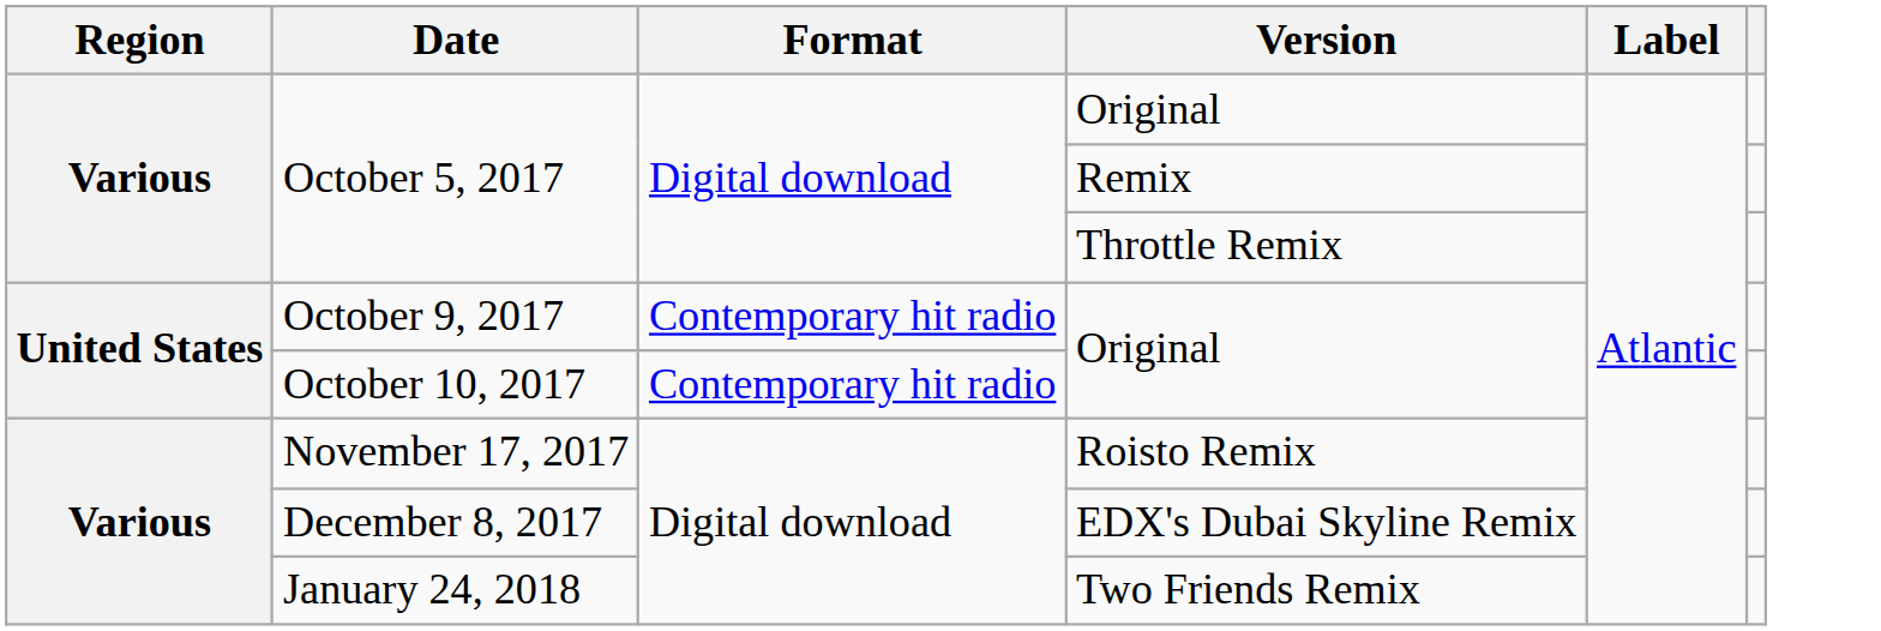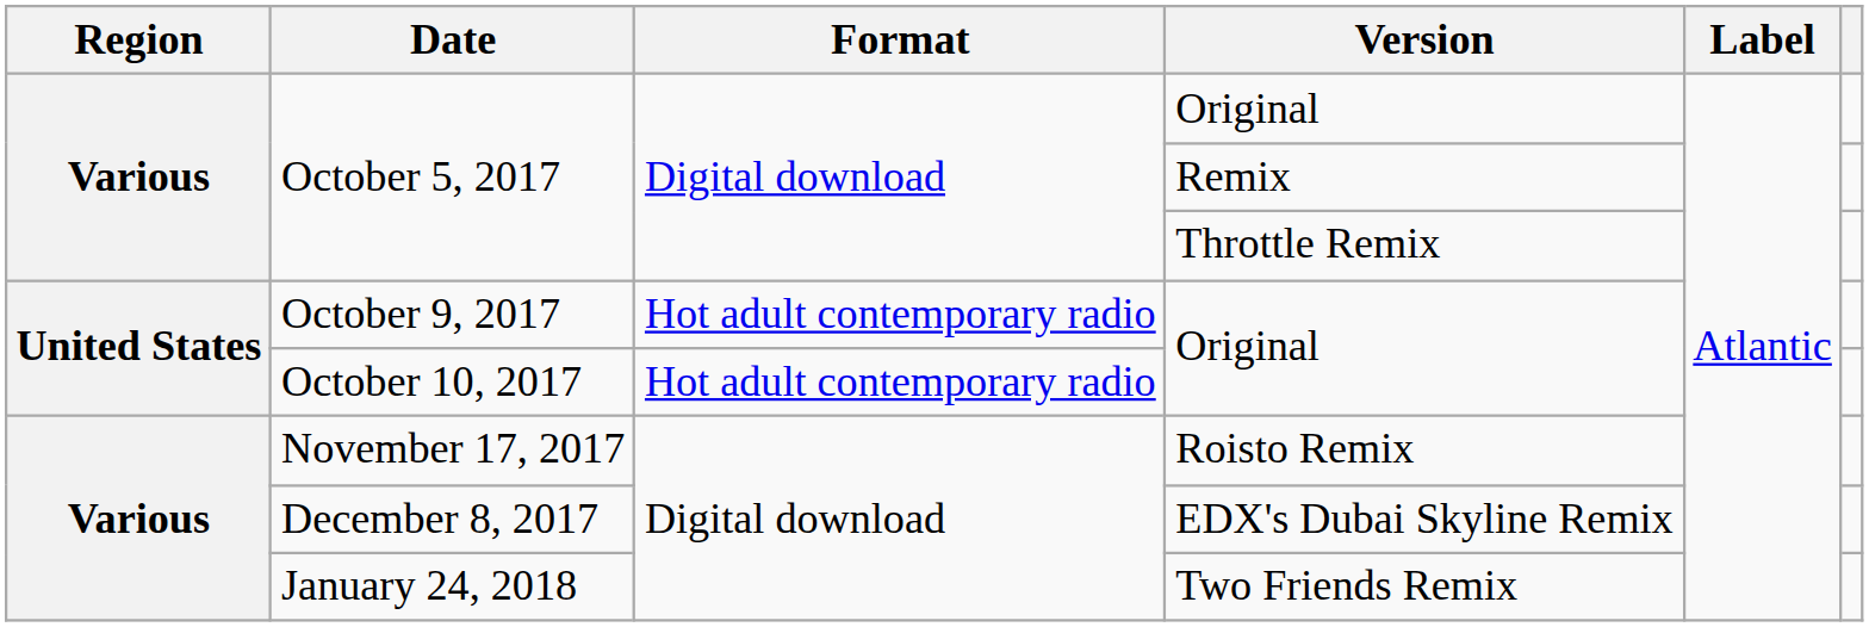October 9, 2017 | Format: Contemporary hit radio -> Hot adult contemporary radio
October 10, 2017 | Format: Contemporary hit radio -> Hot adult contemporary radio
